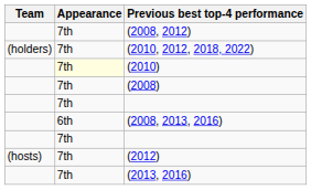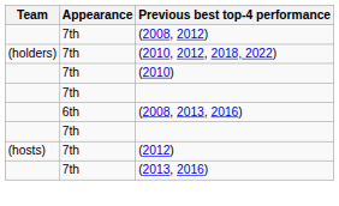(2010) | Appearance: lightyellow background -> no background
- row: 7th | (2008)
